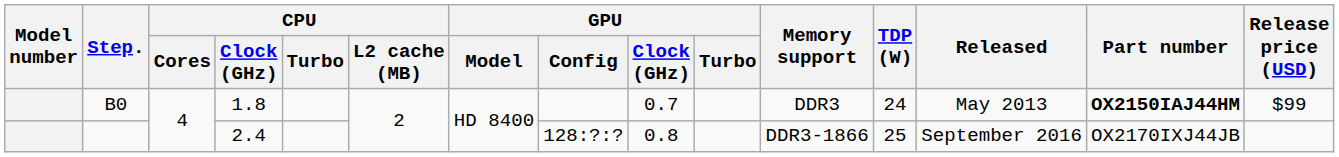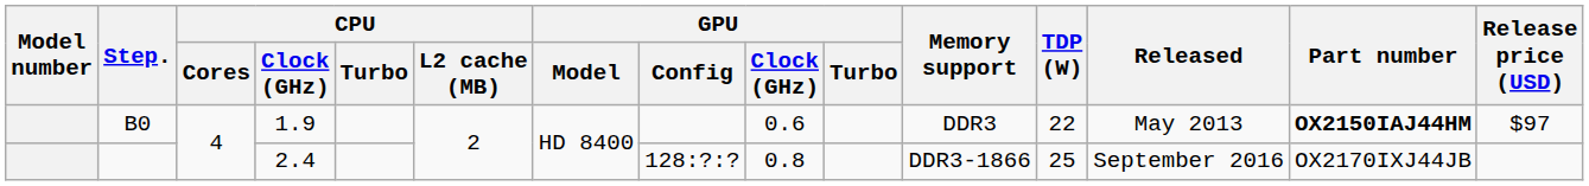B0 | CPU / Clock (GHz): 1.8 -> 1.9
B0 | GPU / Clock (GHz): 0.7 -> 0.6
B0 | TDP (W): 24 -> 22
B0 | Release price (USD): $99 -> $97
